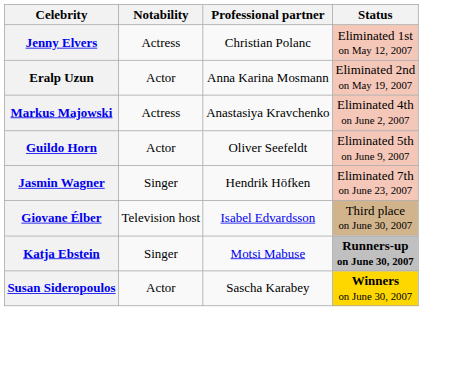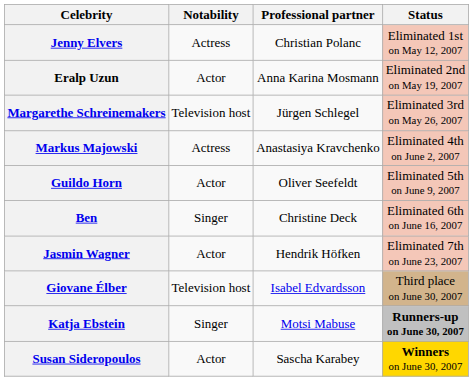+ row: Margarethe Schreinemakers | Television host | Jürgen Schlegel | Eliminated 3rd on May 26, 2007
+ row: Ben | Singer | Christine Deck | Eliminated 6th on June 16, 2007
Jasmin Wagner | Notability: Singer -> Actor
